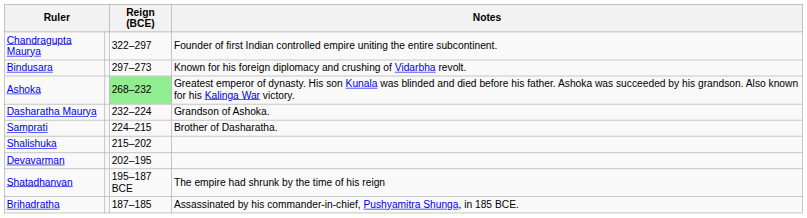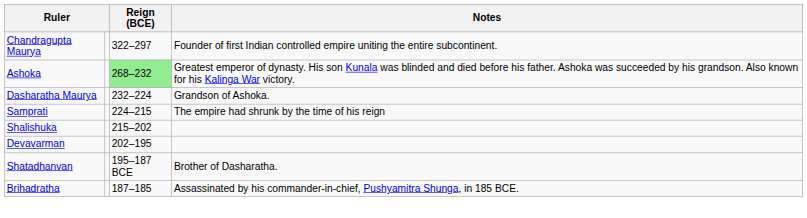- row: Bindusara | 297–273 | Known for his foreign diplomacy and crushing of Vidarbha revolt.
Samprati | Notes: Brother of Dasharatha. -> The empire had shrunk by the time of his reign
Shatadhanvan | Notes: The empire had shrunk by the time of his reign -> Brother of Dasharatha.
